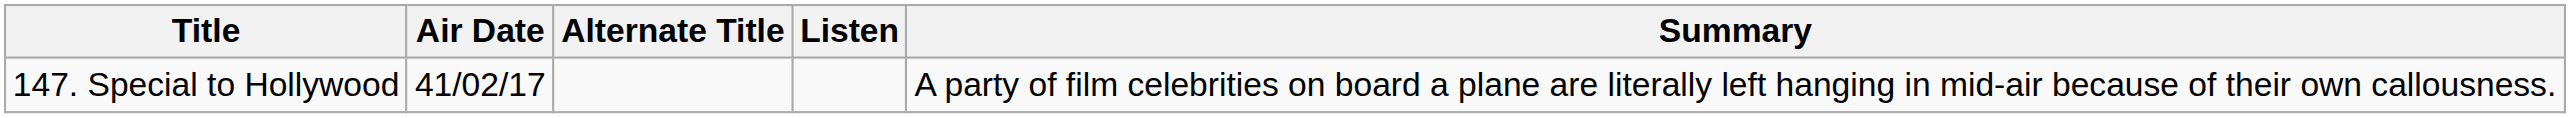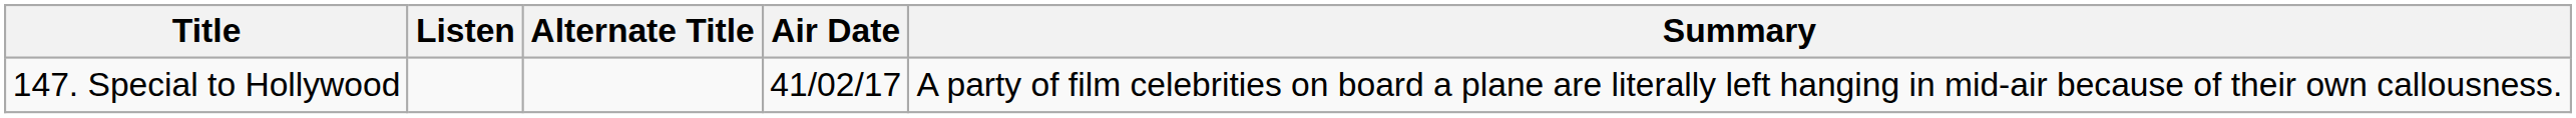columns swapped: Air Date <-> Listen
